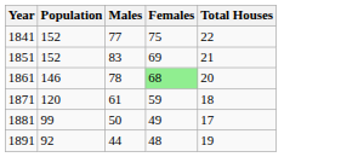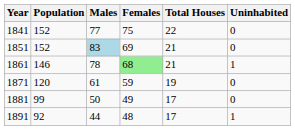+ column: Uninhabited | 0 | 0 | 1 | 0 | 0 | 1
1851 | Males: no background -> lightblue background
1861 | Total Houses: 20 -> 21
1871 | Total Houses: 18 -> 19
1891 | Total Houses: 19 -> 17
